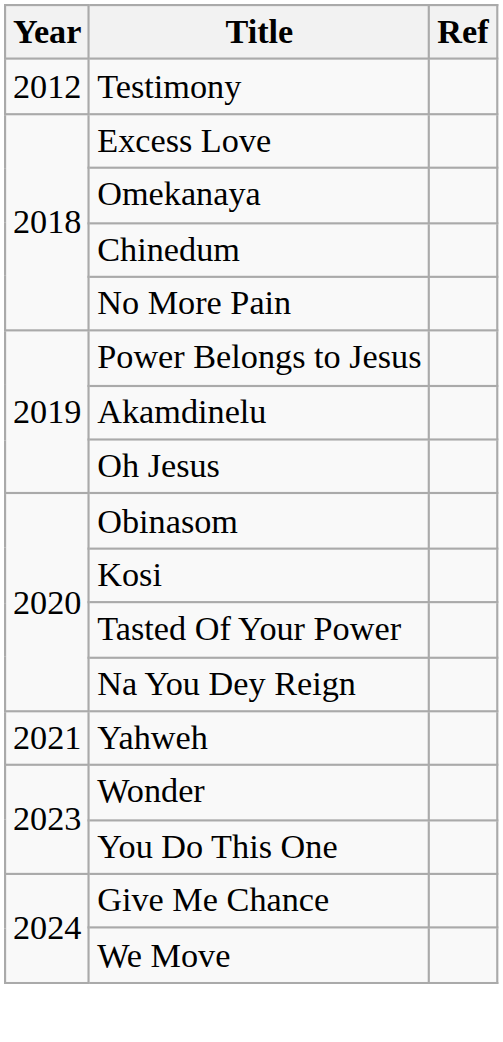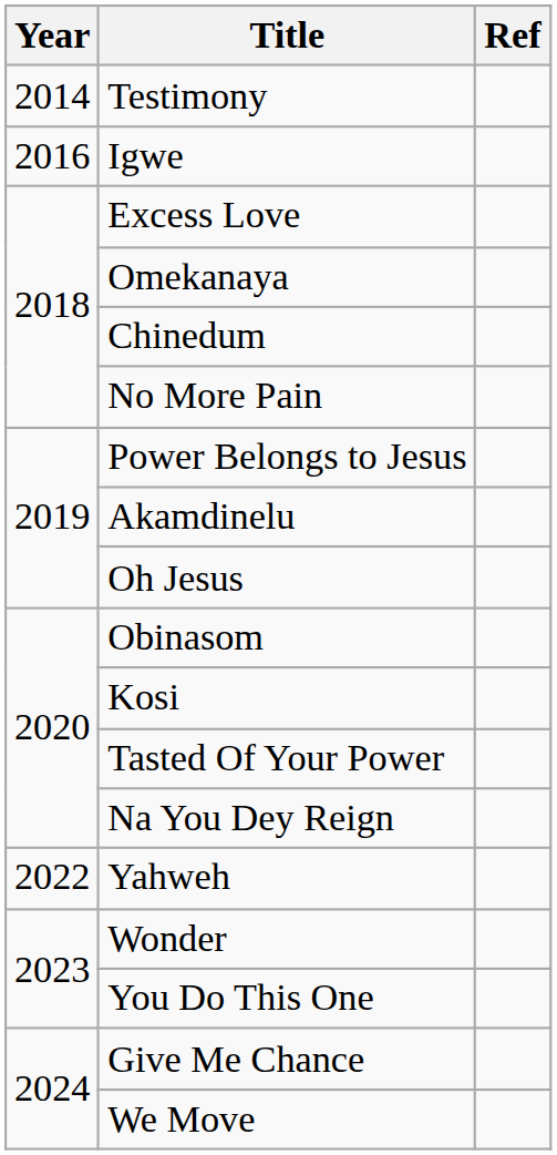Testimony | Year: 2012 -> 2014
+ row: 2016 | Igwe
Yahweh | Year: 2021 -> 2022
